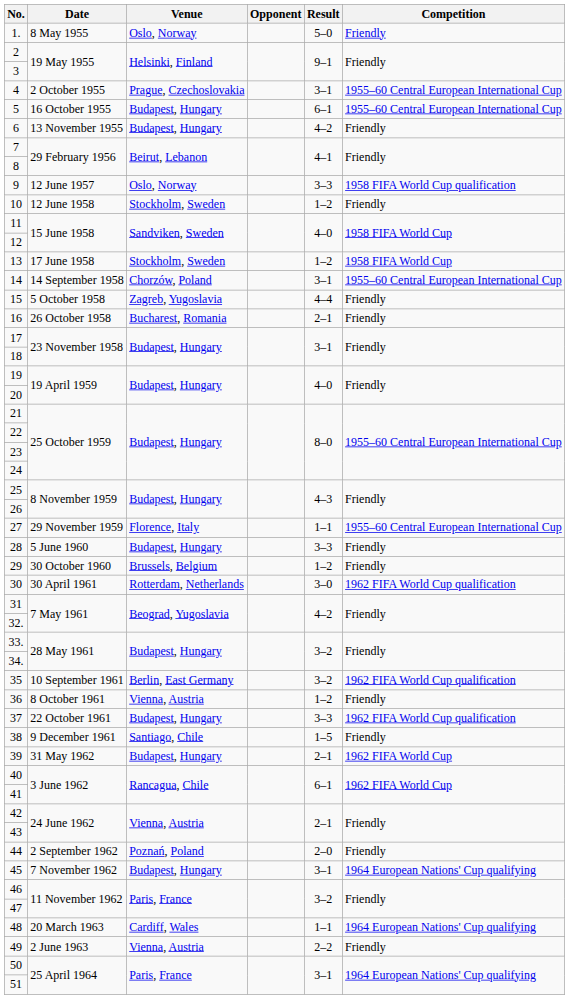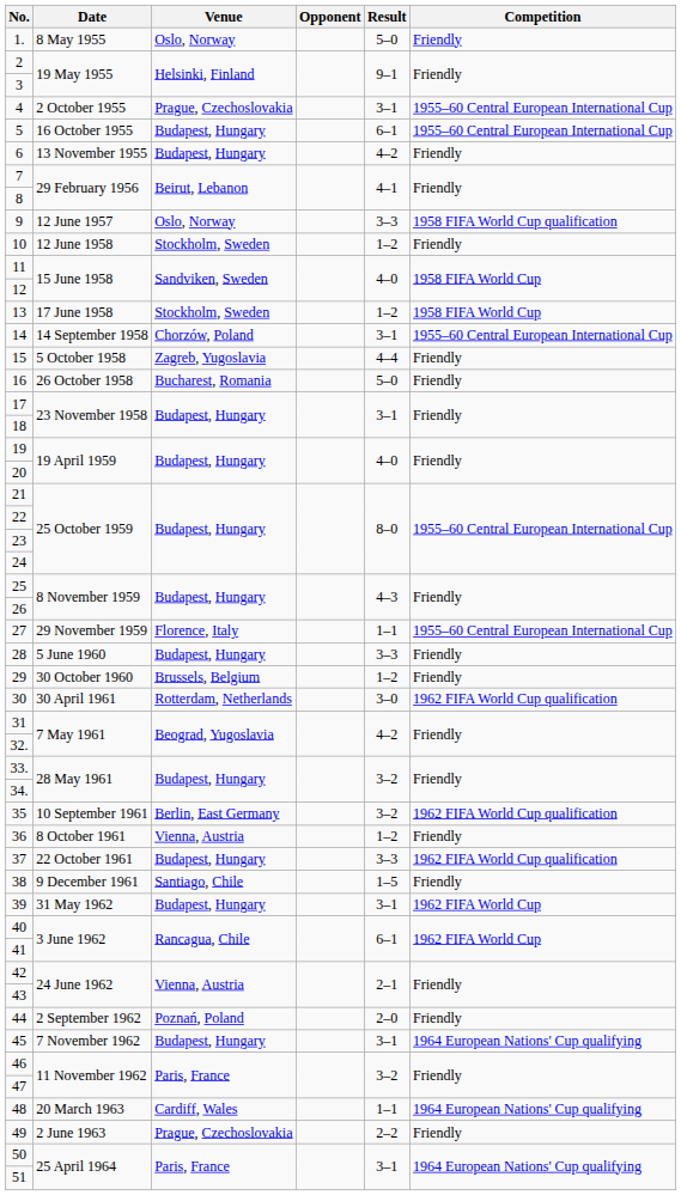16 | Result: 2–1 -> 5–0
39 | Result: 2–1 -> 3–1
49 | Venue: Vienna, Austria -> Prague, Czechoslovakia
